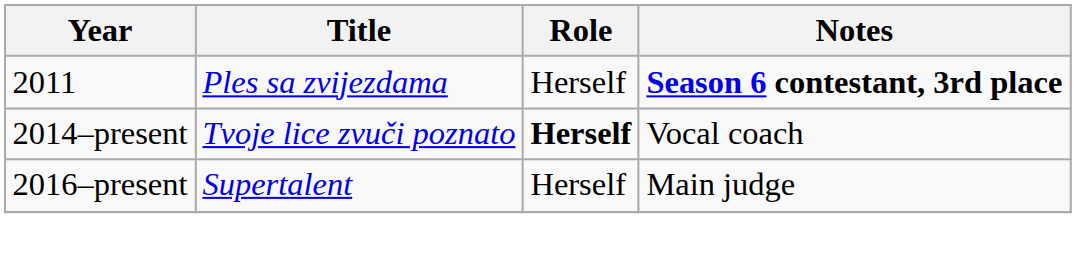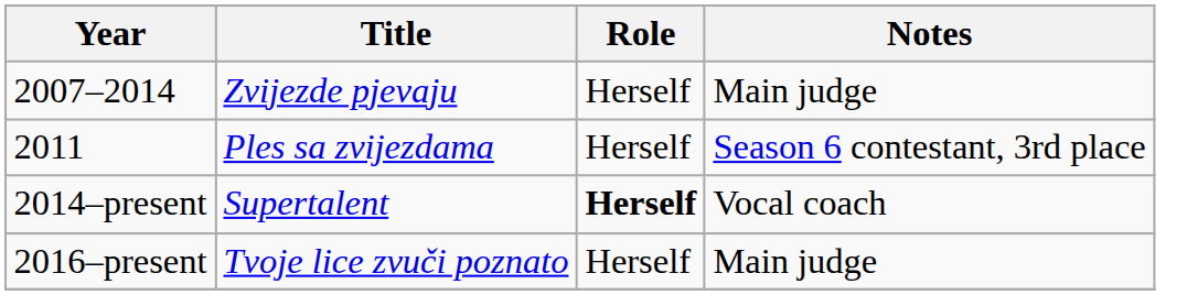+ row: 2007–2014 | Zvijezde pjevaju | Herself | Main judge
2011 | Notes: bold -> normal
2014–present | Title: Tvoje lice zvuči poznato -> Supertalent
2016–present | Title: Supertalent -> Tvoje lice zvuči poznato
